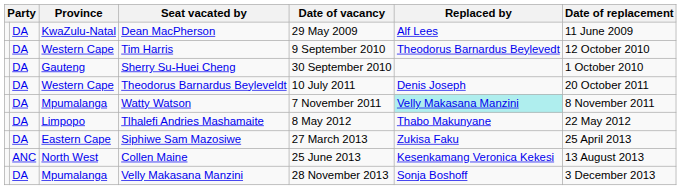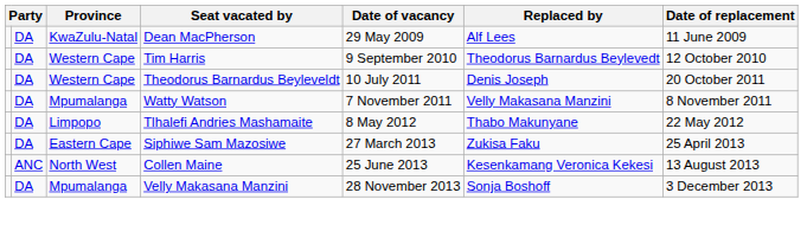- row: DA | Gauteng | Sherry Su-Huei Cheng | 30 September 2010 | 1 October 2010
Watty Watson | Replaced by: paleturquoise background -> no background
